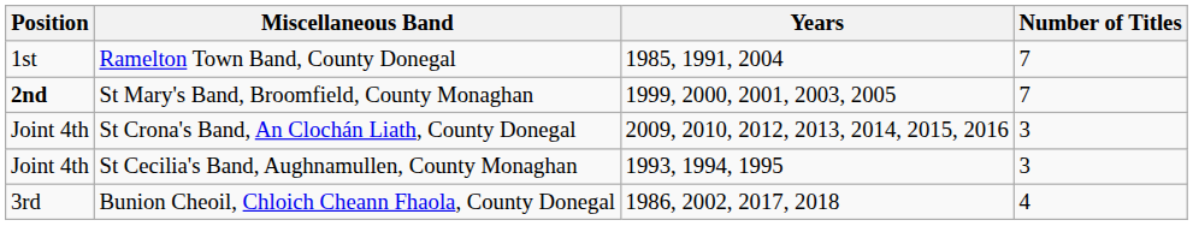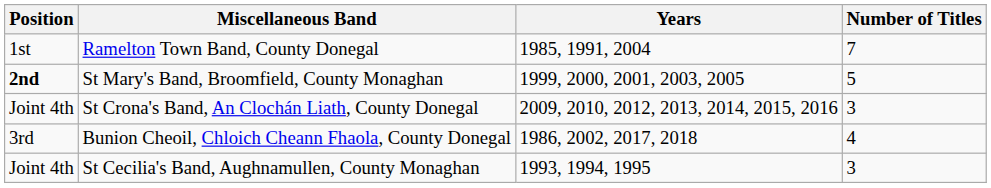St Mary's Band, Broomfield, County Monaghan | Number of Titles: 7 -> 5
rows swapped: Bunion Cheoil, Chloich Cheann Fhaola, County Donegal <-> St Cecilia's Band, Aughnamullen, County Monaghan
